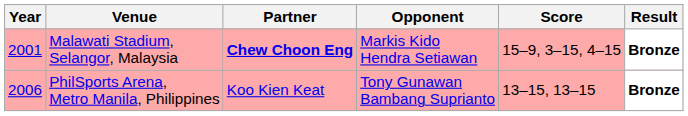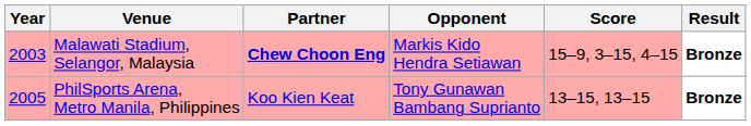Malawati Stadium, Selangor, Malaysia | Year: 2001 -> 2003
PhilSports Arena, Metro Manila, Philippines | Year: 2006 -> 2005
